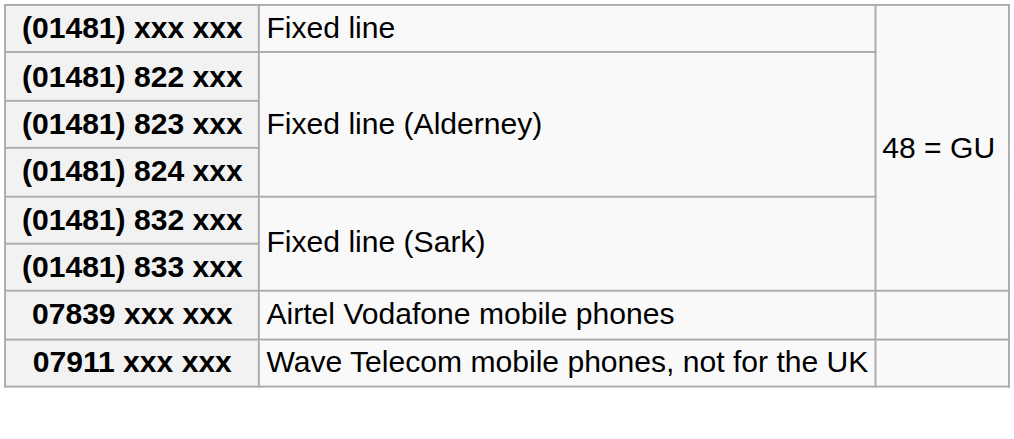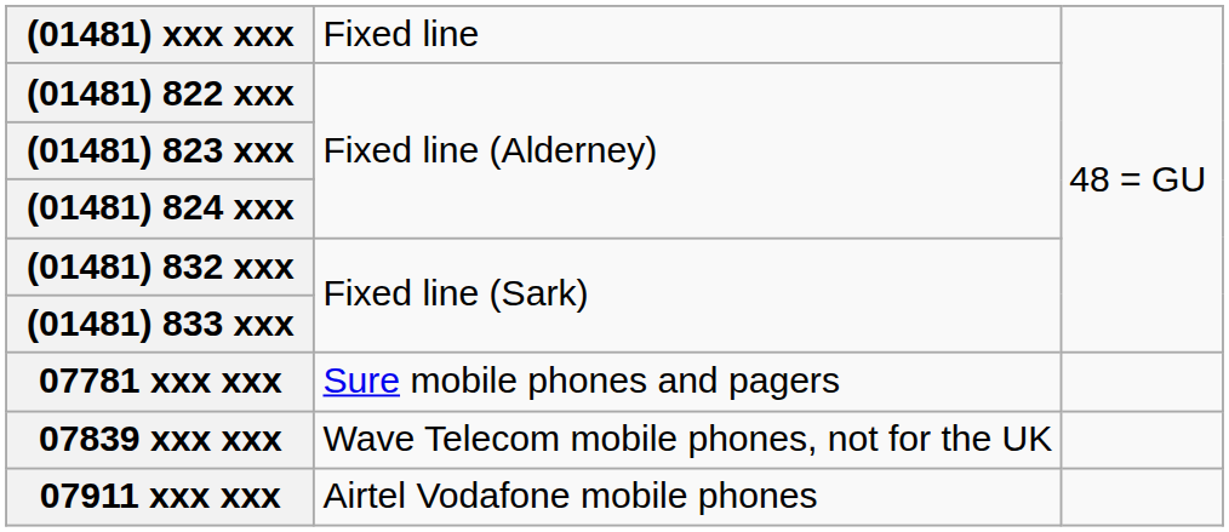+ row: 07781 xxx xxx | Sure mobile phones and pagers
07839 xxx xxx | column 2: Airtel Vodafone mobile phones -> Wave Telecom mobile phones, not for the UK
07911 xxx xxx | column 2: Wave Telecom mobile phones, not for the UK -> Airtel Vodafone mobile phones
